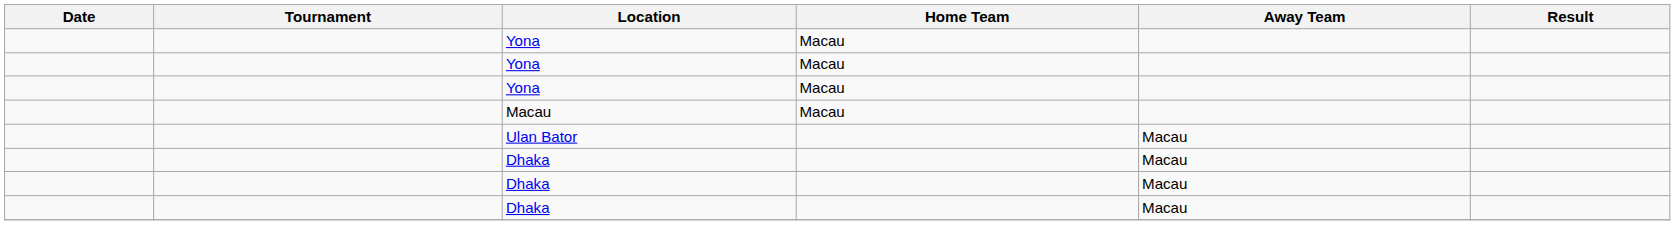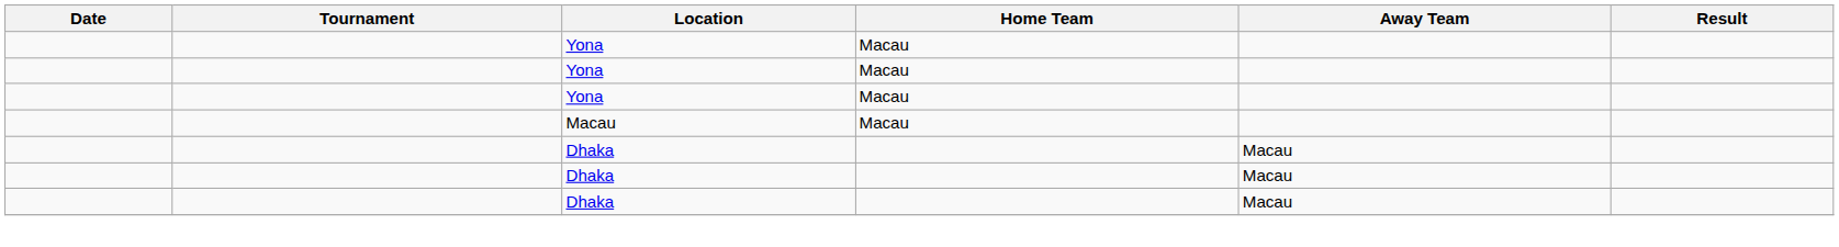- row: Ulan Bator | Macau
